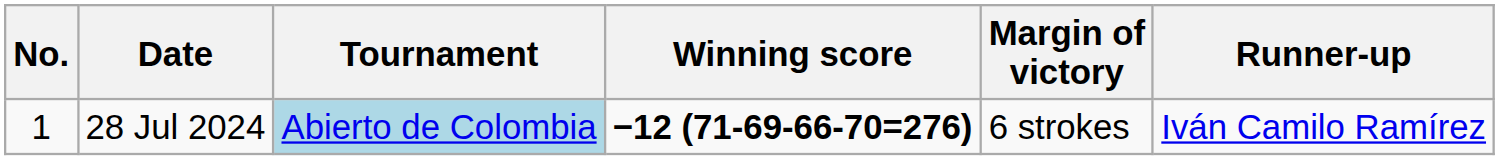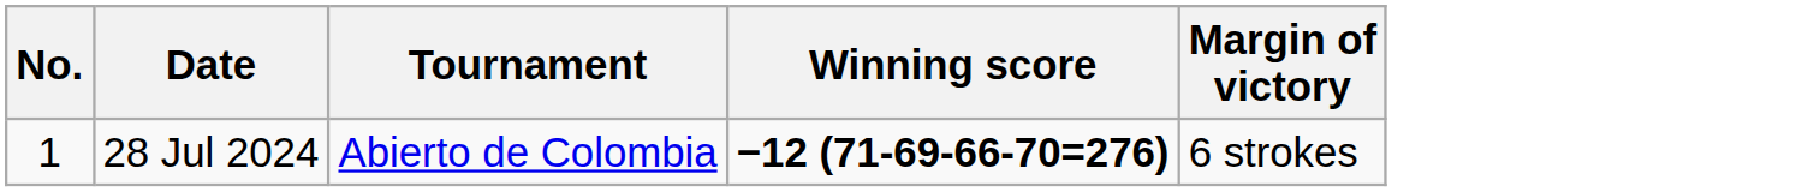- column: Runner-up | Iván Camilo Ramírez
28 Jul 2024 | Tournament: lightblue background -> no background
